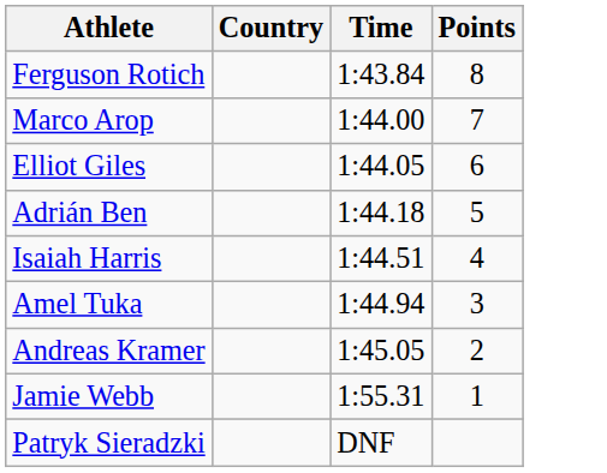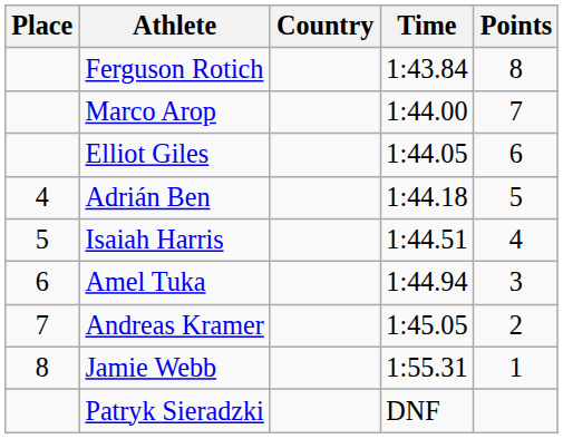+ column: Place | 4 | 5 | 6 | 7 | 8
